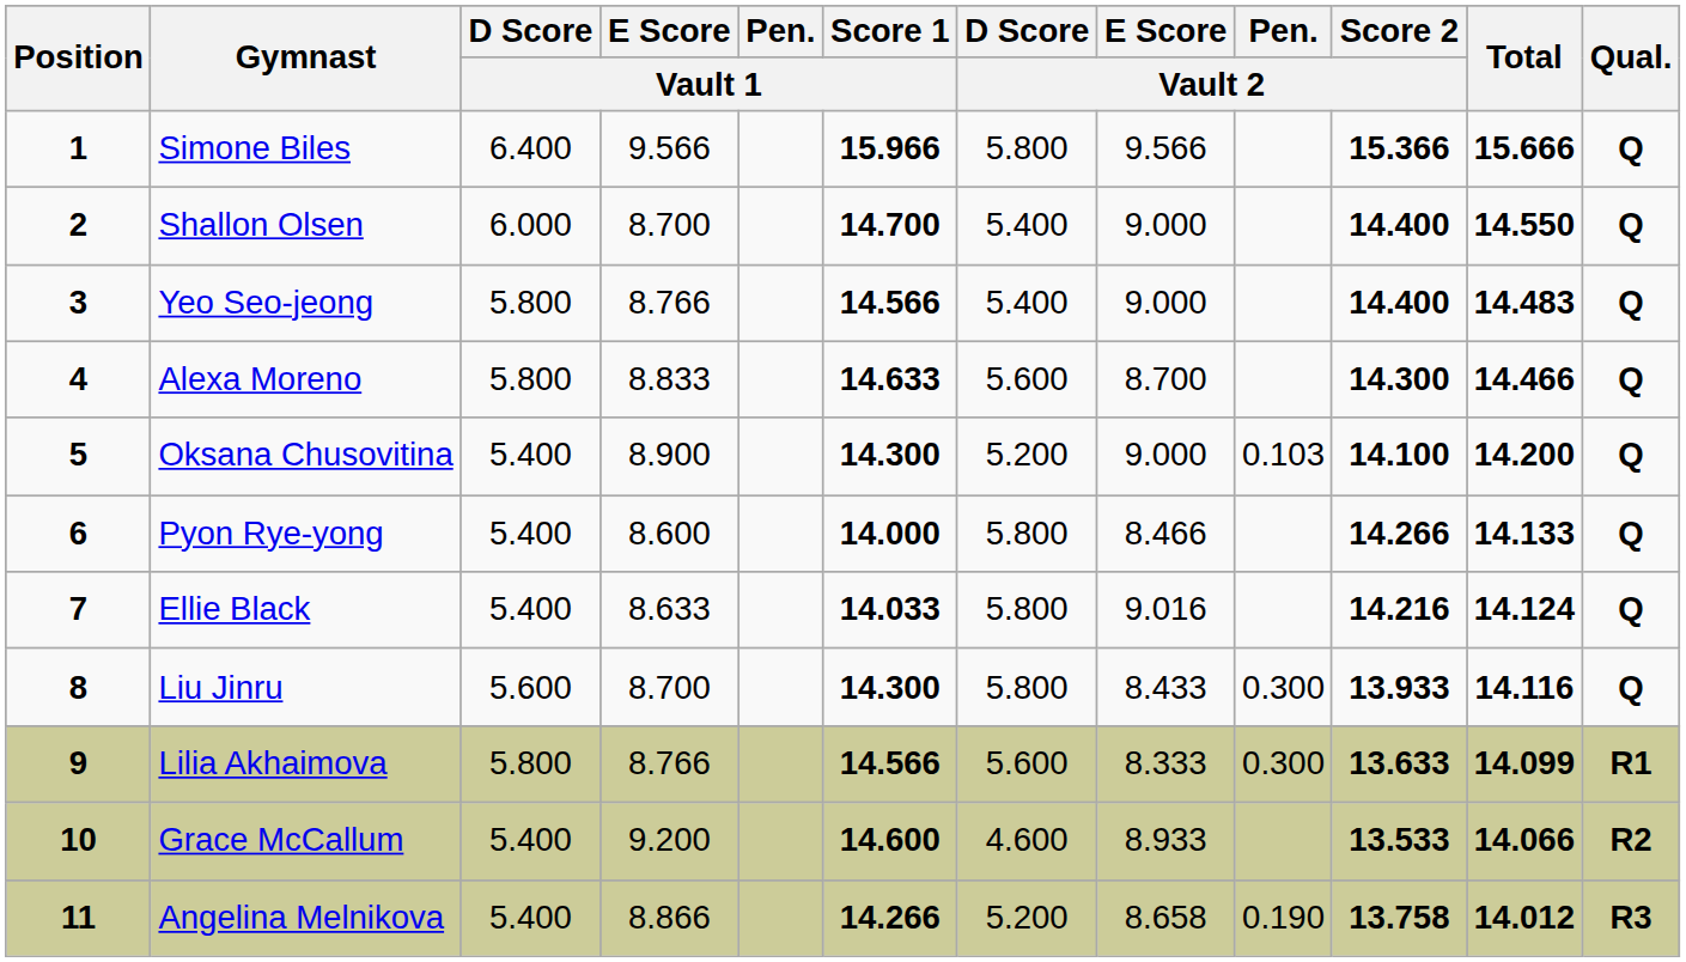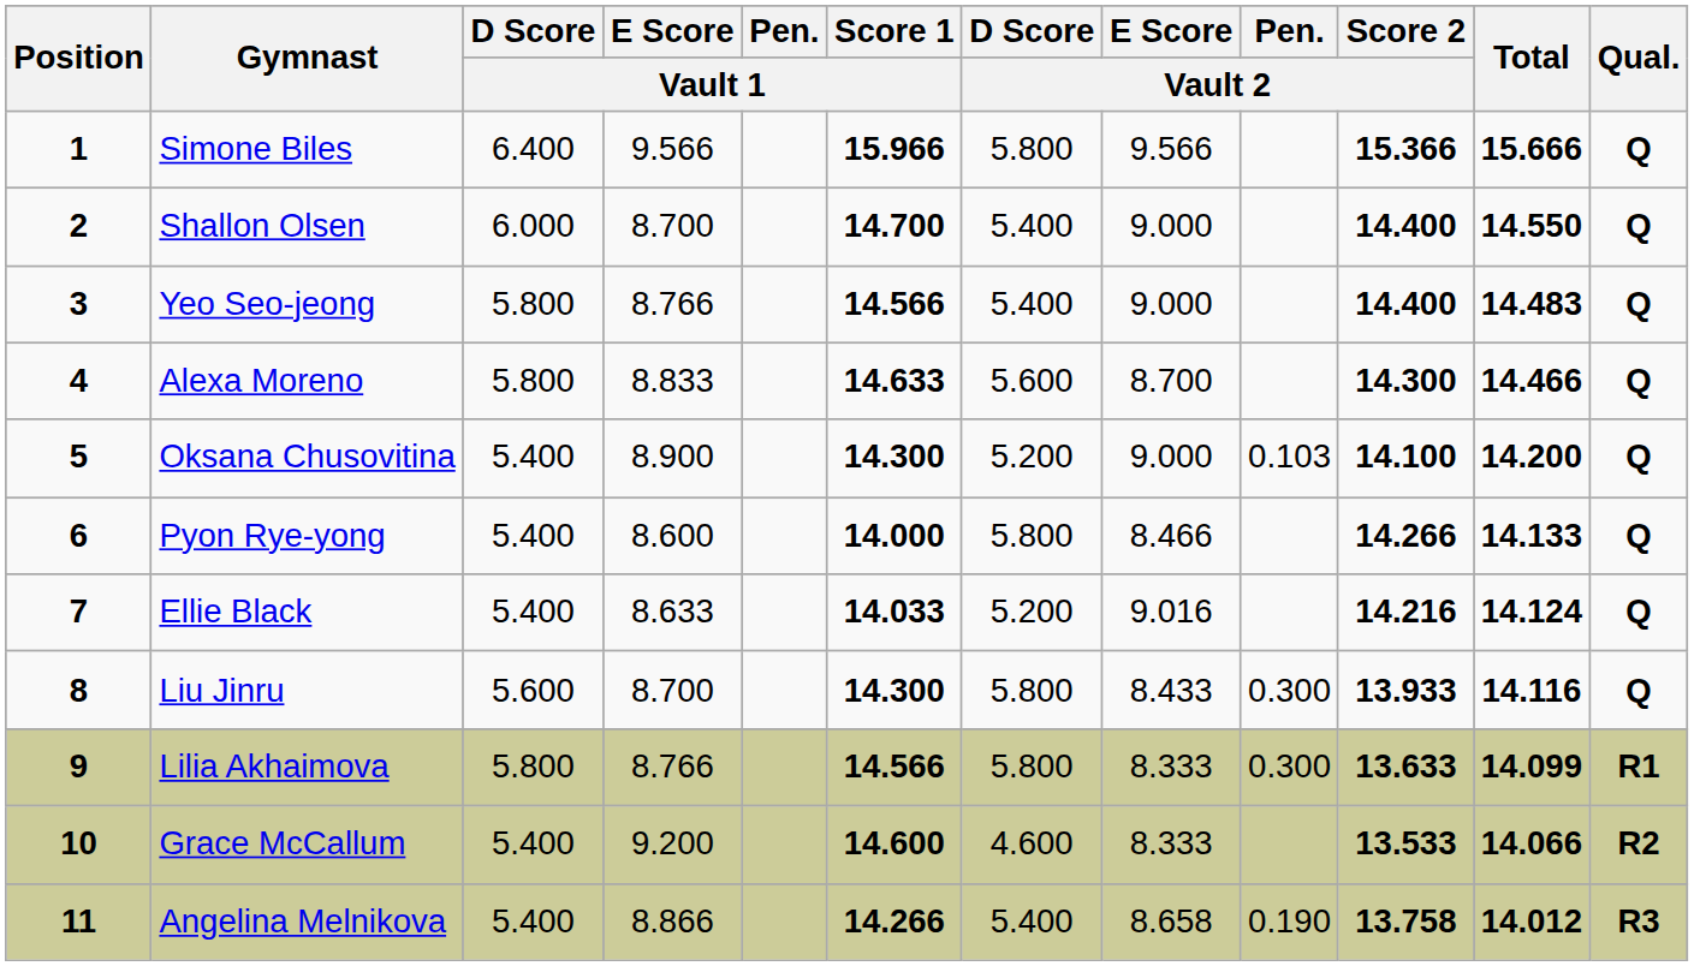Ellie Black | D Score / Vault 2: 5.800 -> 5.200
Lilia Akhaimova | D Score / Vault 2: 5.600 -> 5.800
Grace McCallum | E Score / Vault 2: 8.933 -> 8.333
Angelina Melnikova | D Score / Vault 2: 5.200 -> 5.400
